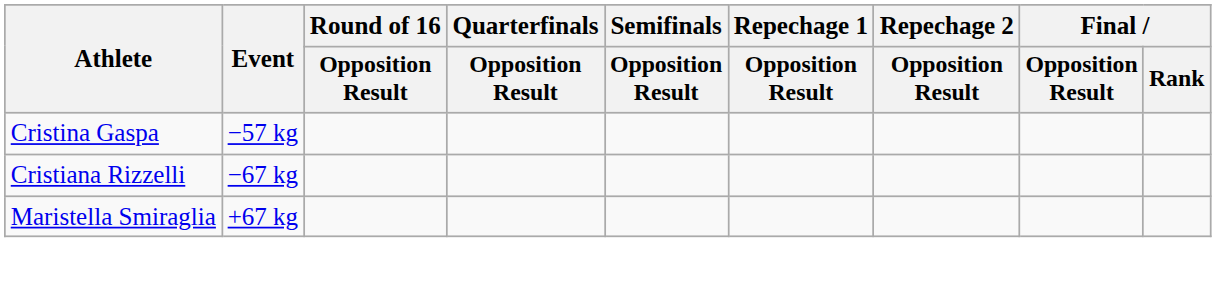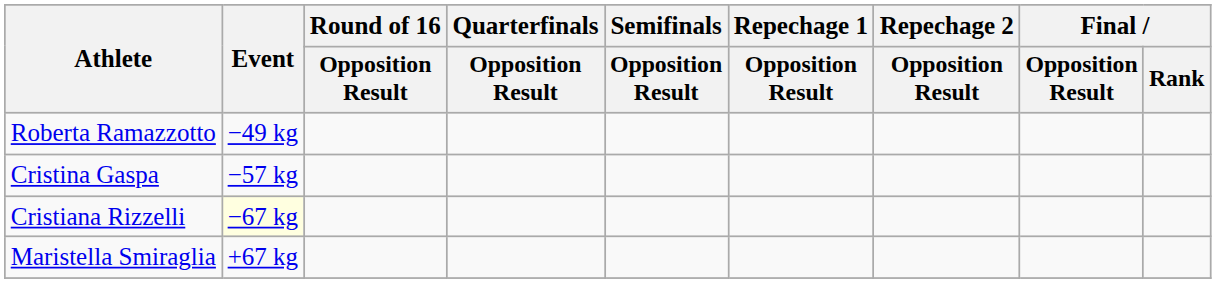+ row: Roberta Ramazzotto | −49 kg
Cristiana Rizzelli | Event: no background -> lightyellow background
